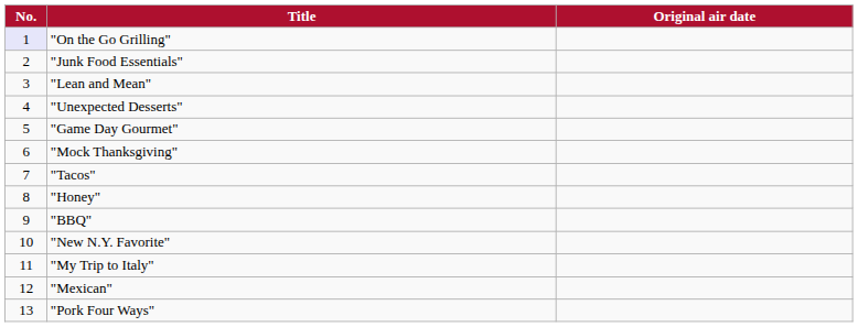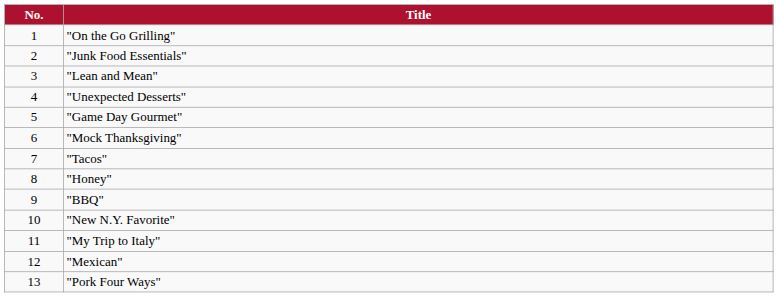- column: Original air date
"On the Go Grilling" | No.: lavender background -> no background
